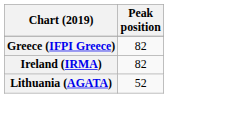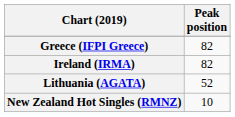+ row: New Zealand Hot Singles (RMNZ) | 10
